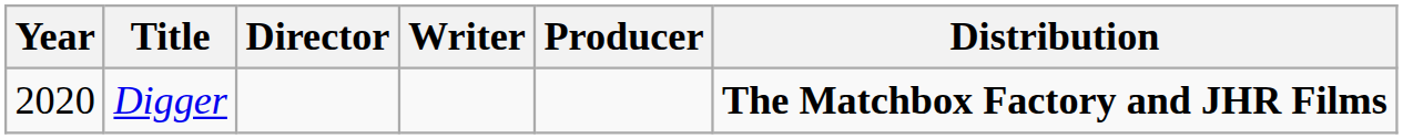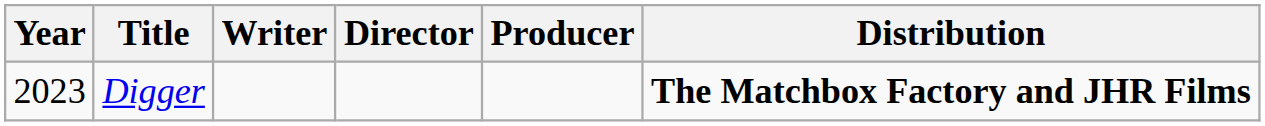columns swapped: Director <-> Writer
Digger | Year: 2020 -> 2023
